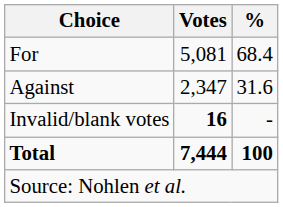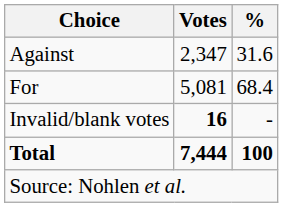rows swapped: For <-> Against
